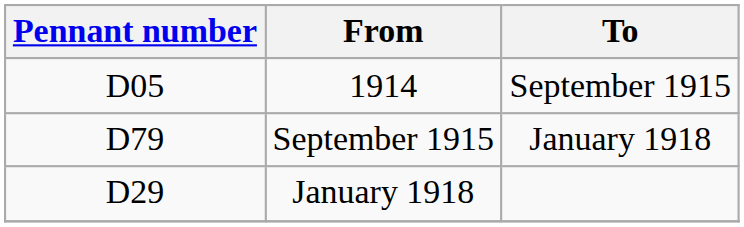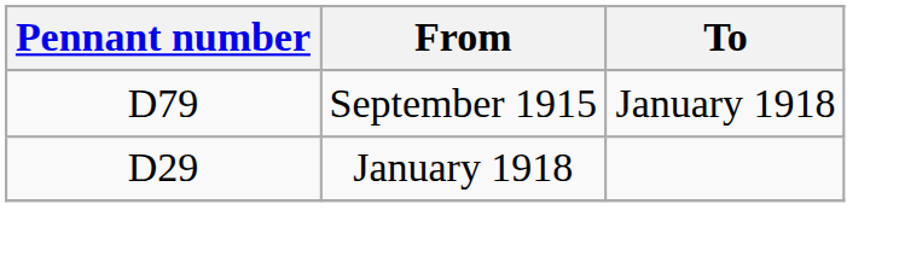- row: D05 | 1914 | September 1915
